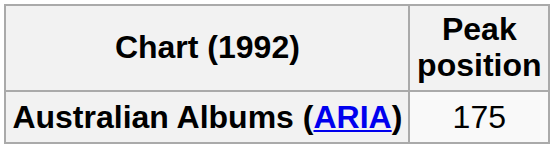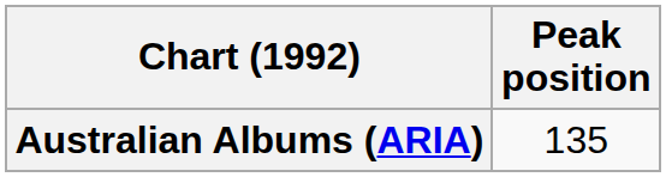Australian Albums (ARIA) | Peak position: 175 -> 135
